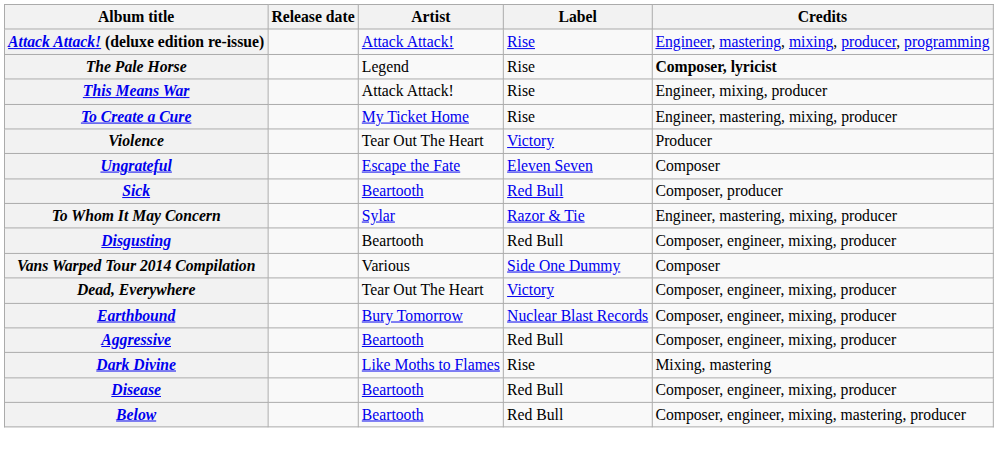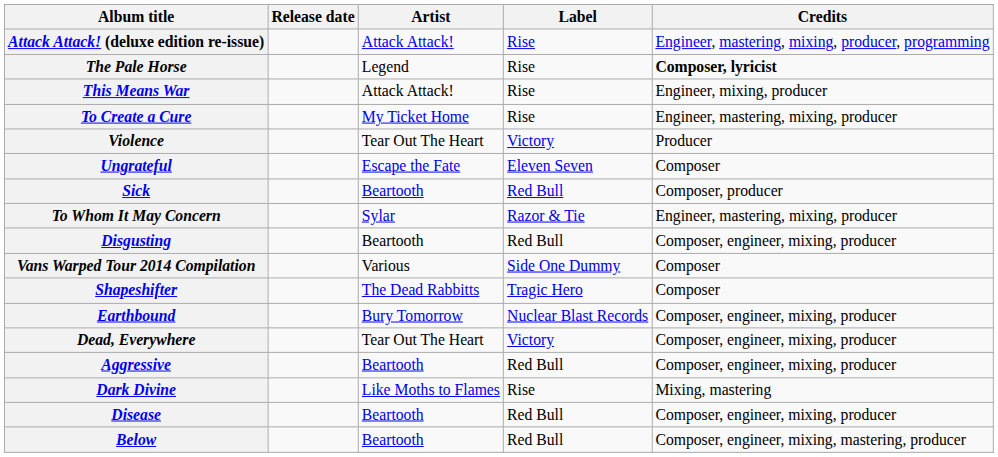+ row: Shapeshifter | The Dead Rabbitts | Tragic Hero | Composer
rows swapped: Dead, Everywhere <-> Earthbound
